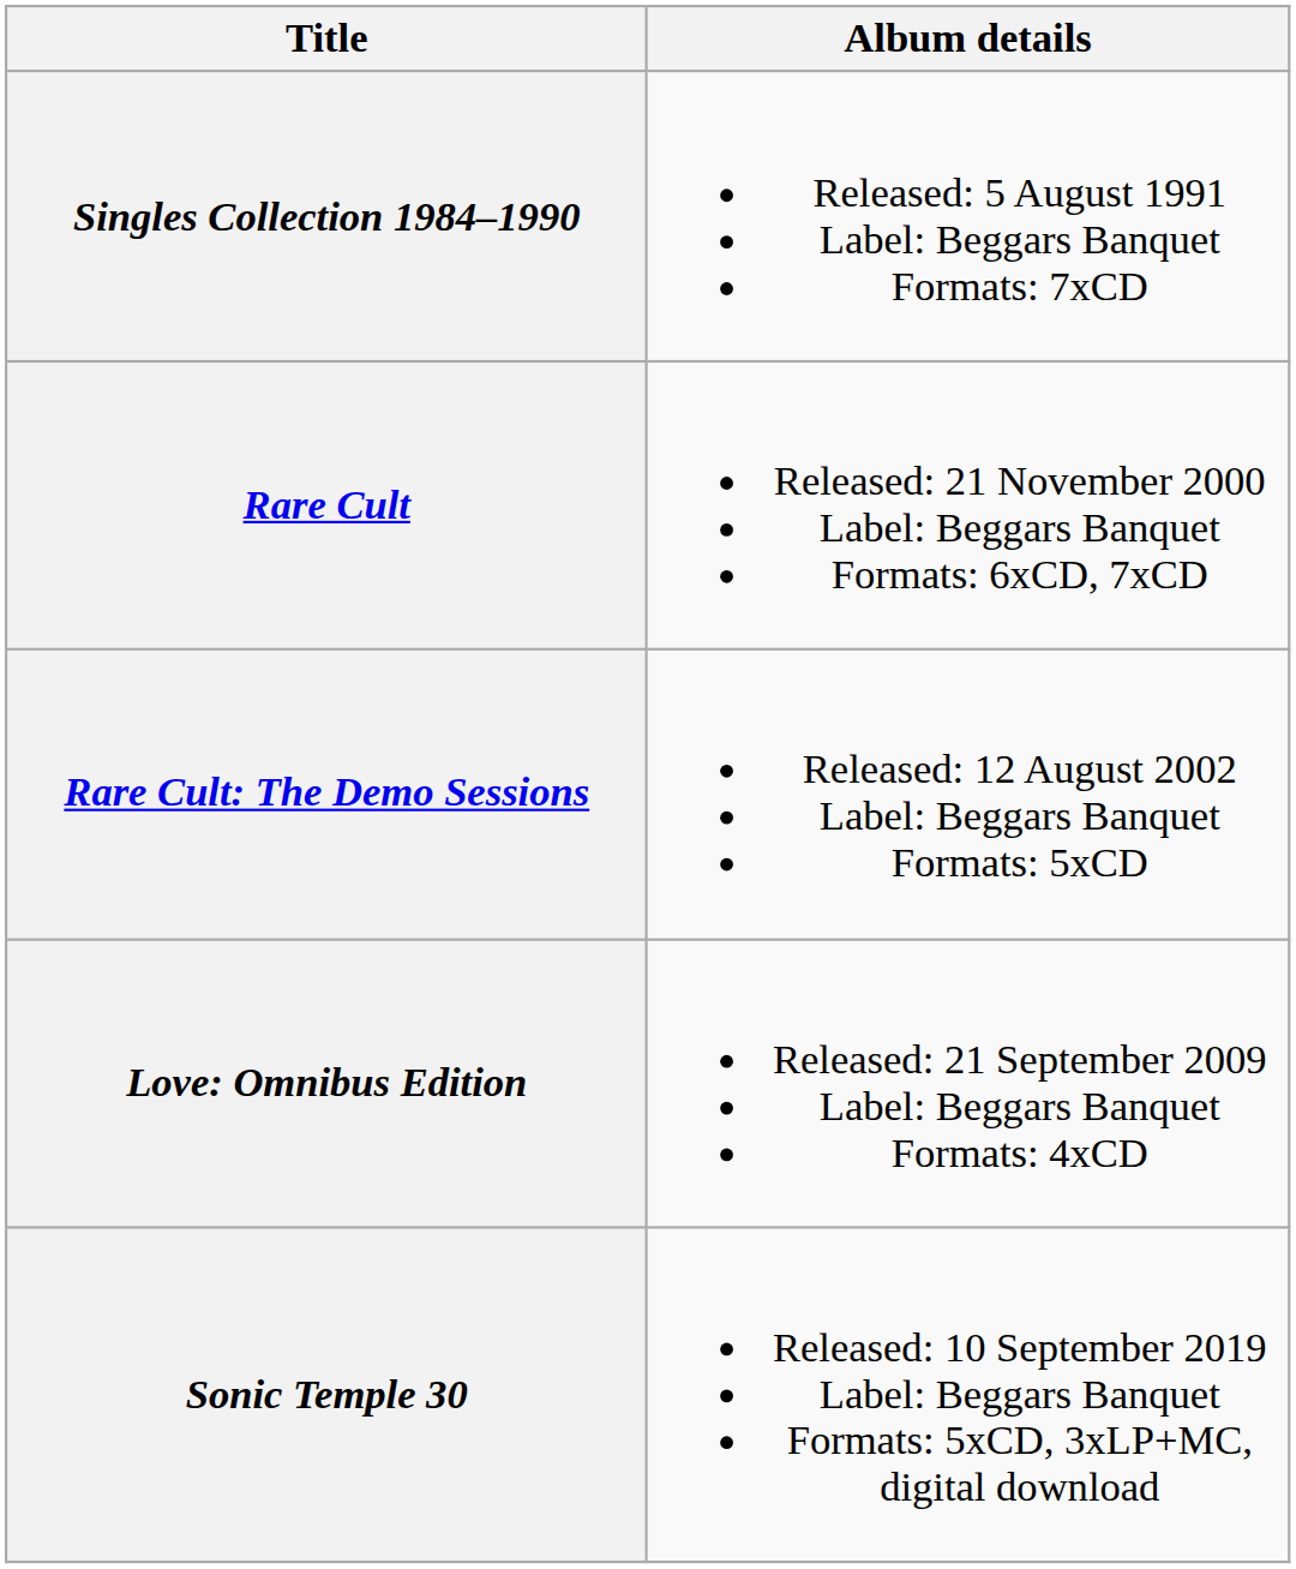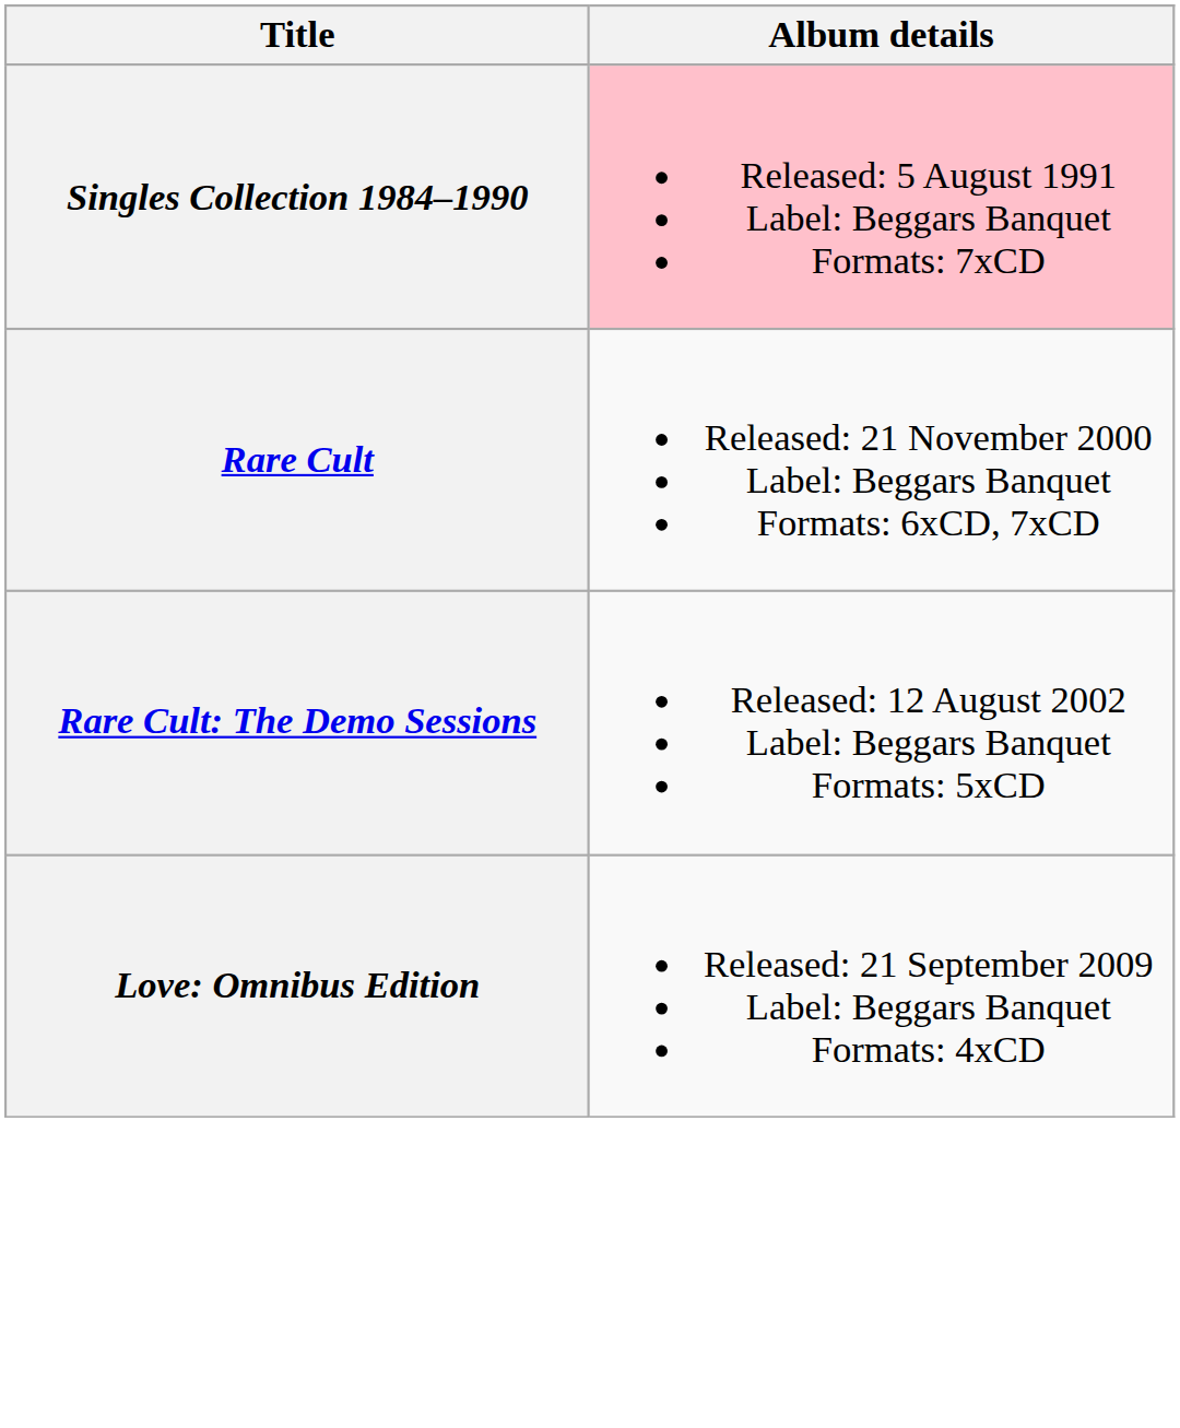Singles Collection 1984–1990 | Album details: no background -> pink background
- row: Sonic Temple 30 | Released: 10 September 2019 Label: Beggars Banquet Formats: 5xCD, 3xLP+MC, digital download
